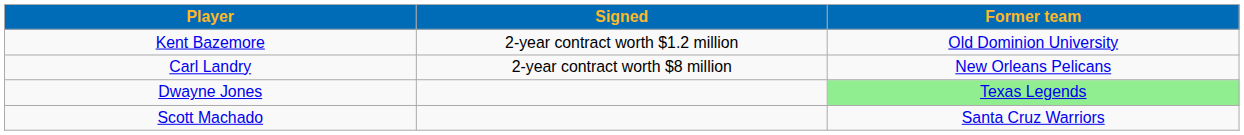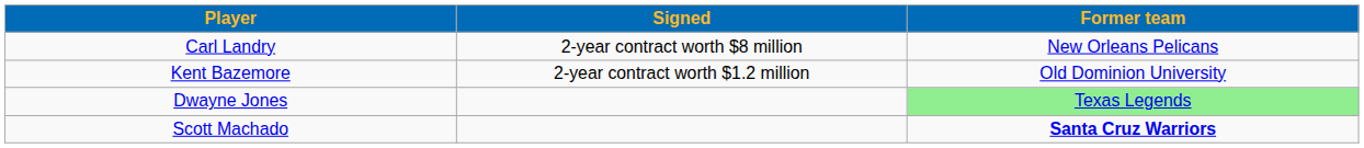rows swapped: Kent Bazemore <-> Carl Landry
Scott Machado | Former team: normal -> bold
